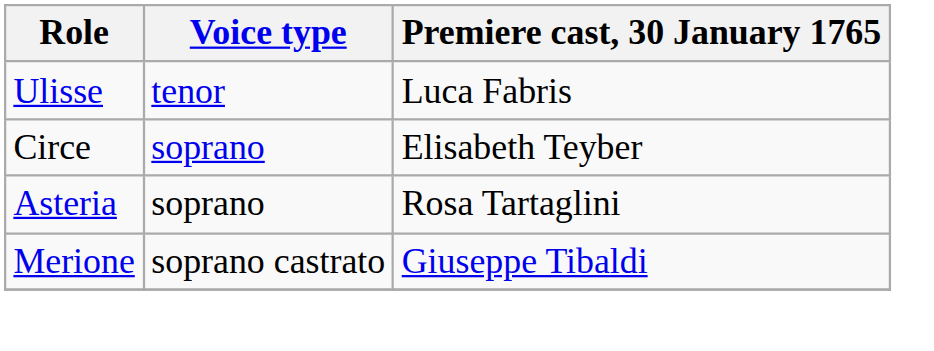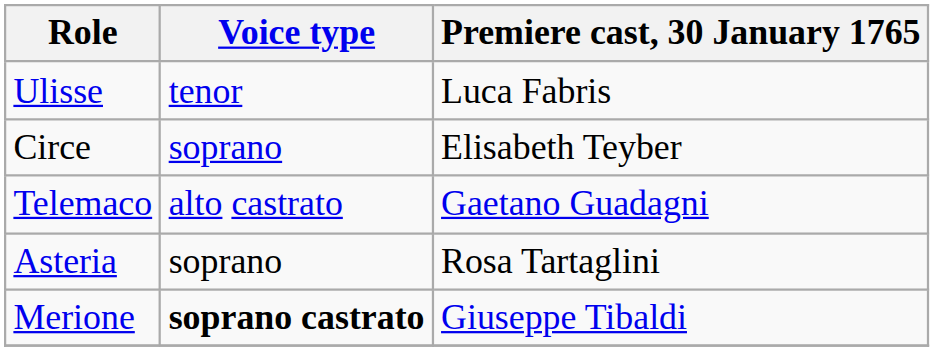+ row: Telemaco | alto castrato | Gaetano Guadagni
Merione | Voice type: normal -> bold
